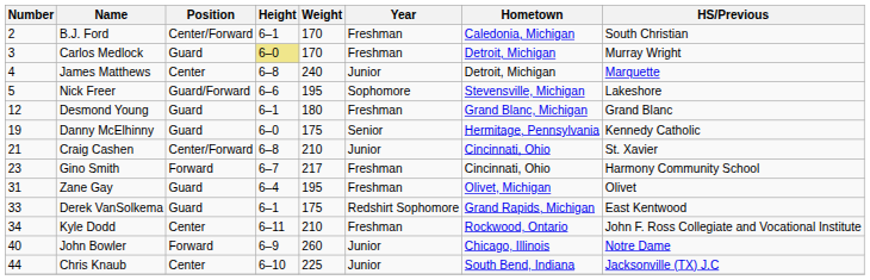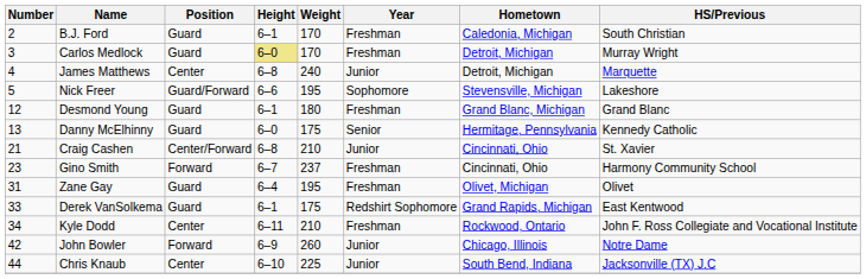B.J. Ford | Position: Center/Forward -> Guard
Danny McElhinny | Number: 19 -> 13
Gino Smith | Weight: 217 -> 237
John Bowler | Number: 40 -> 42
